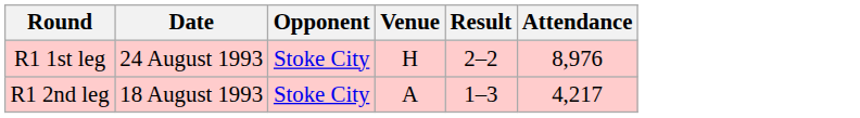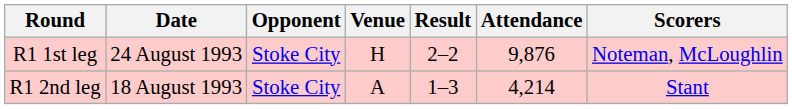+ column: Scorers | Noteman, McLoughlin | Stant
R1 1st leg | Attendance: 8,976 -> 9,876
R1 2nd leg | Attendance: 4,217 -> 4,214
